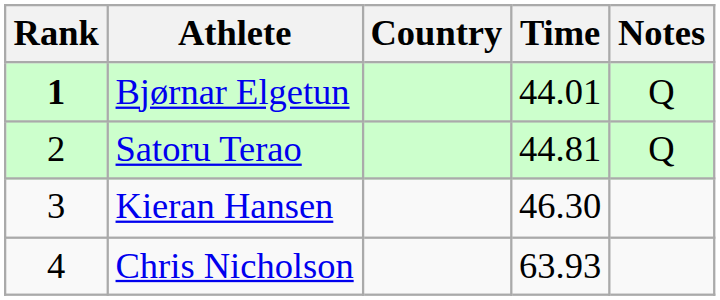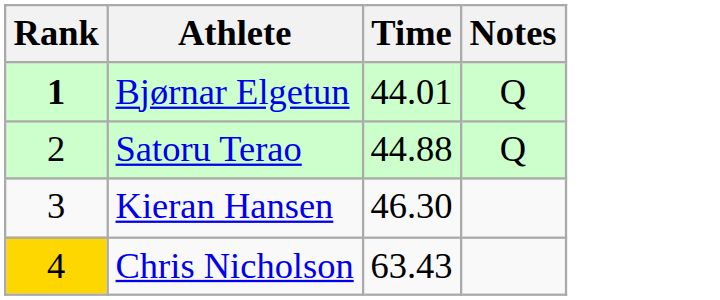- column: Country
Satoru Terao | Time: 44.81 -> 44.88
Chris Nicholson | Rank: no background -> gold background
Chris Nicholson | Time: 63.93 -> 63.43
